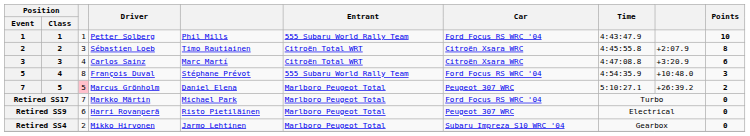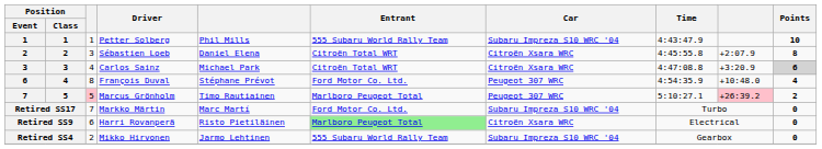Petter Solberg | Car: Ford Focus RS WRC '04 -> Subaru Impreza S10 WRC '04
Sébastien Loeb | column 5: Timo Rautiainen -> Daniel Elena
Carlos Sainz | column 5: Marc Martí -> Michael Park
Carlos Sainz | Points: no background -> lightgrey background
François Duval | Position / Event: 5 -> 6
François Duval | Entrant: 555 Subaru World Rally Team -> Ford Motor Co. Ltd.
François Duval | Car: Ford Focus RS WRC '04 -> Peugeot 307 WRC
François Duval | Points: 3 -> 4
Marcus Grönholm | column 5: Daniel Elena -> Timo Rautiainen
Marcus Grönholm | column 9: no background -> pink background
Markko Märtin | column 5: Michael Park -> Marc Martí
Markko Märtin | Entrant: Marlboro Peugeot Total -> Ford Motor Co. Ltd.
Markko Märtin | Car: Ford Focus RS WRC '04 -> Subaru Impreza S10 WRC '04
Harri Rovanperä | Entrant: no background -> lightgreen background
Harri Rovanperä | Car: Peugeot 307 WRC -> Citroën Xsara WRC
Mikko Hirvonen | Entrant: Marlboro Peugeot Total -> 555 Subaru World Rally Team
